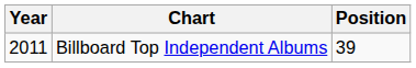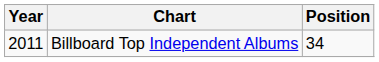Billboard Top Independent Albums | Position: 39 -> 34
